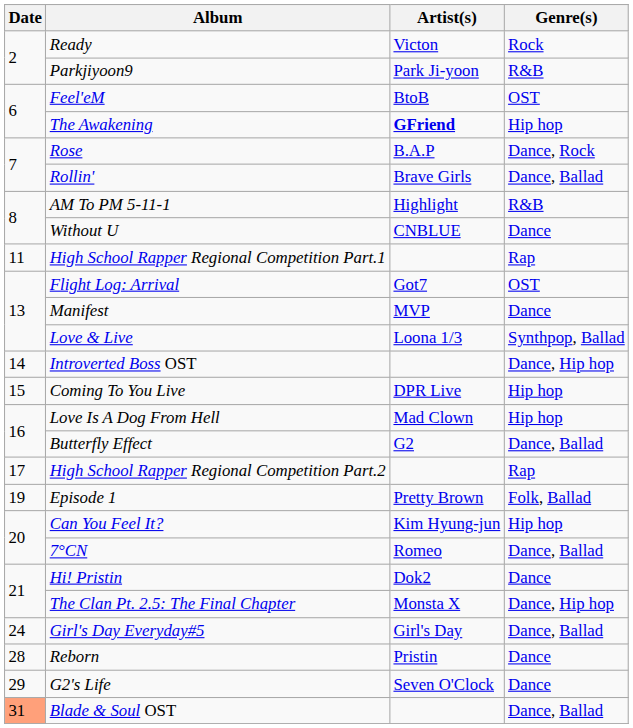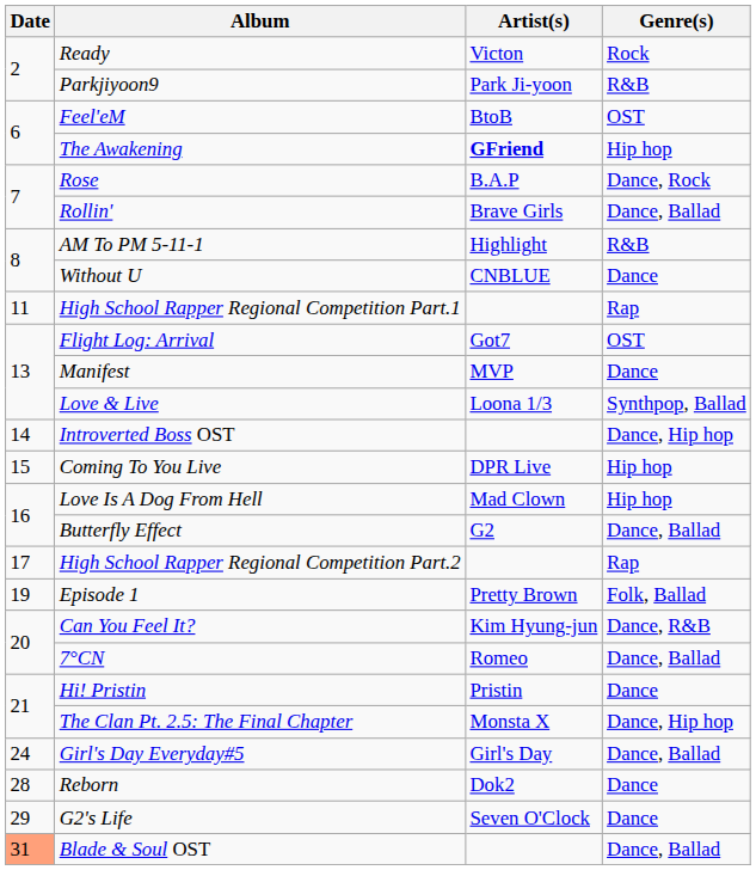Can You Feel It? | Genre(s): Hip hop -> Dance, R&B
Hi! Pristin | Artist(s): Dok2 -> Pristin
Reborn | Artist(s): Pristin -> Dok2
